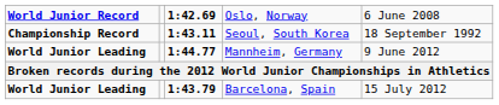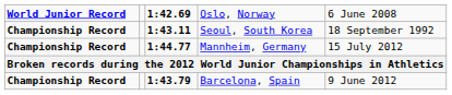Mannheim, Germany | column 1: World Junior Leading -> Championship Record
Mannheim, Germany | column 5: 9 June 2012 -> 15 July 2012
Barcelona, Spain | column 1: World Junior Leading -> Championship Record
Barcelona, Spain | column 5: 15 July 2012 -> 9 June 2012
